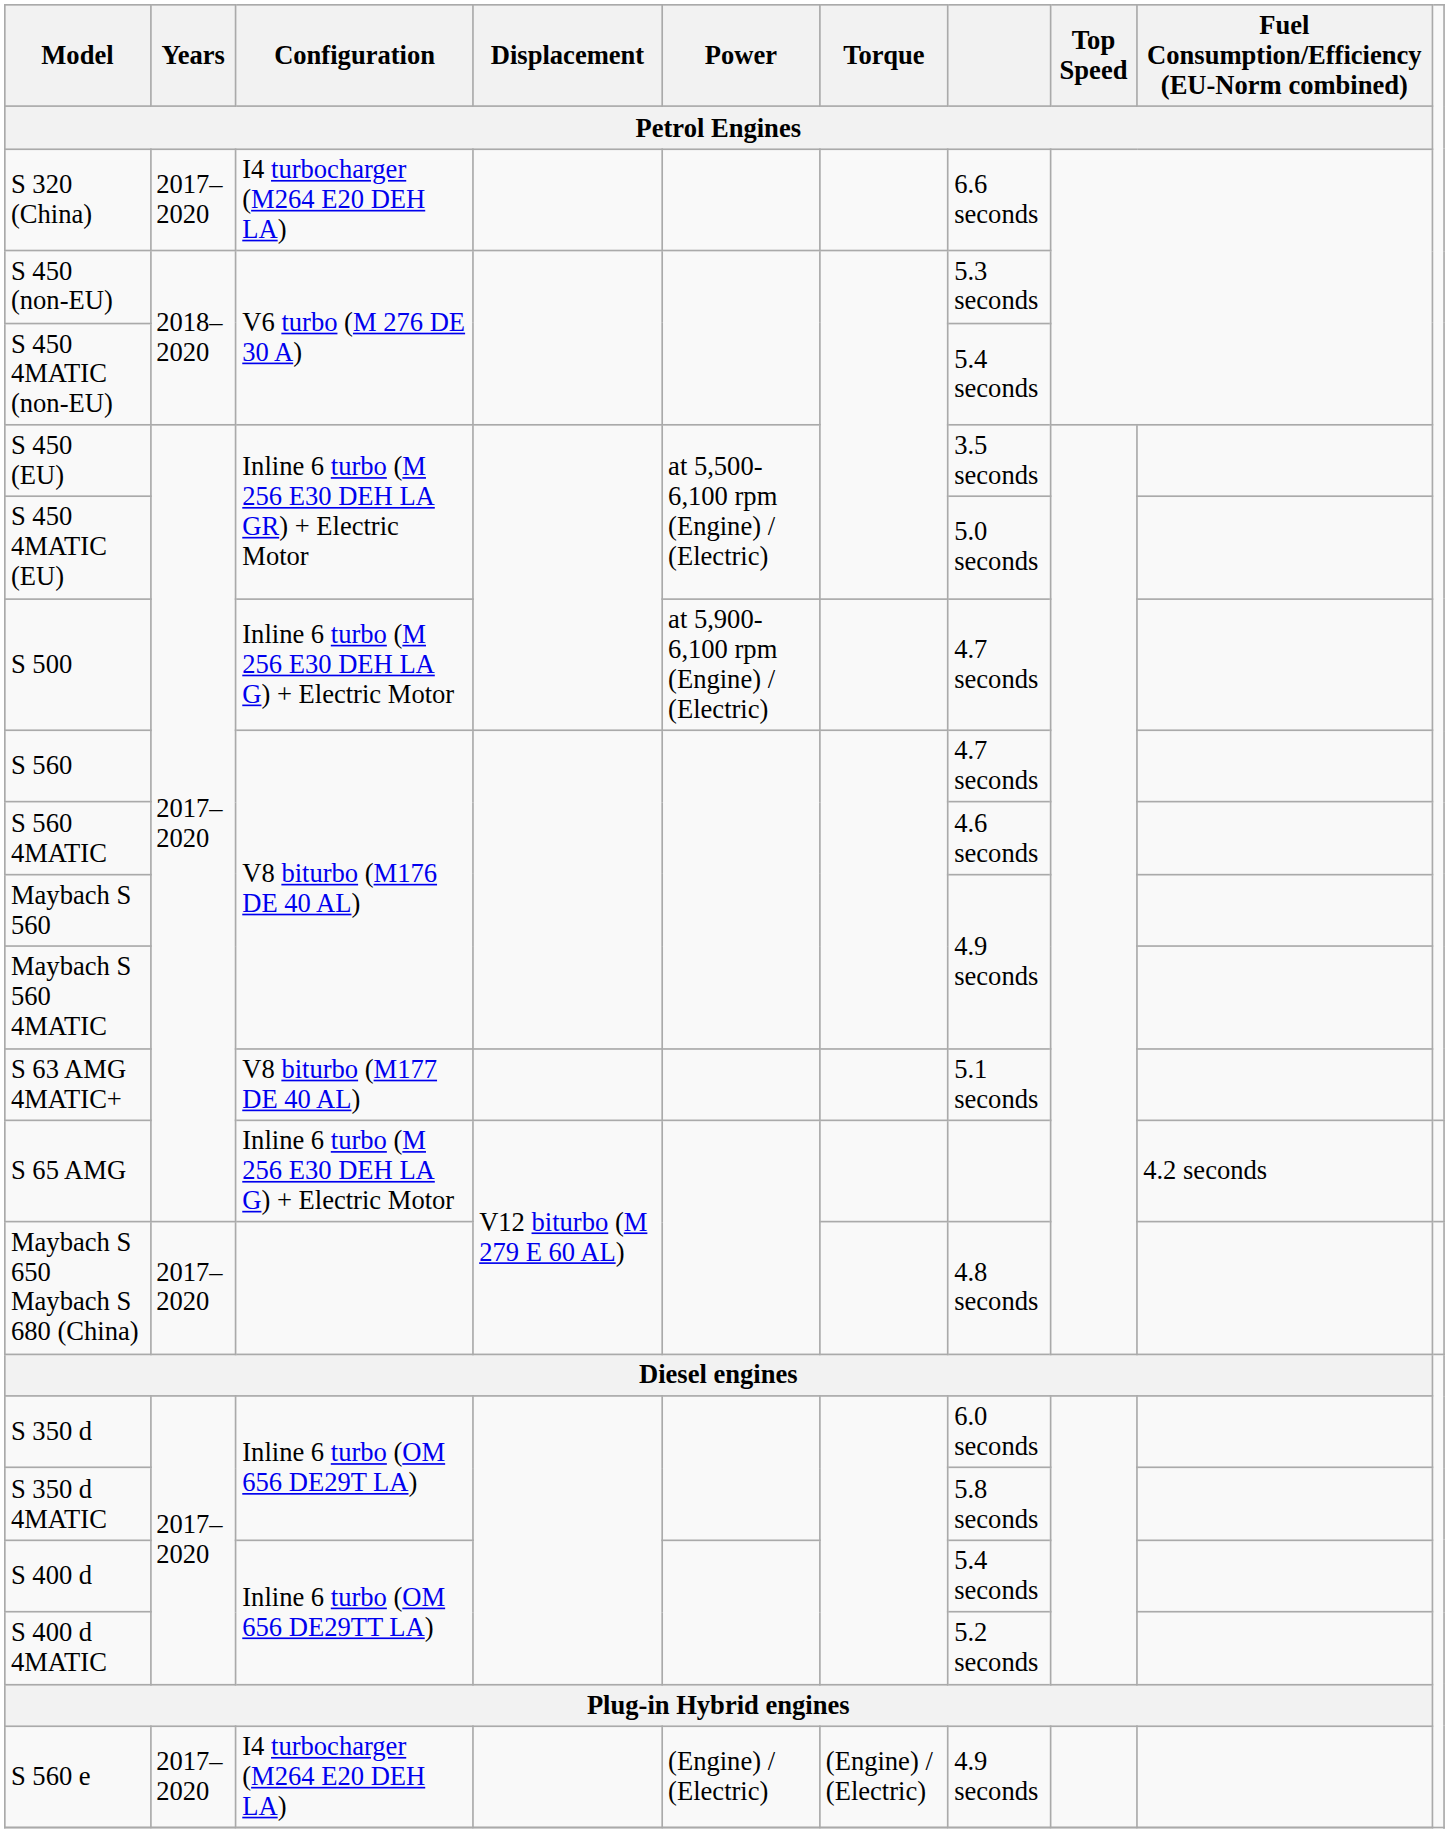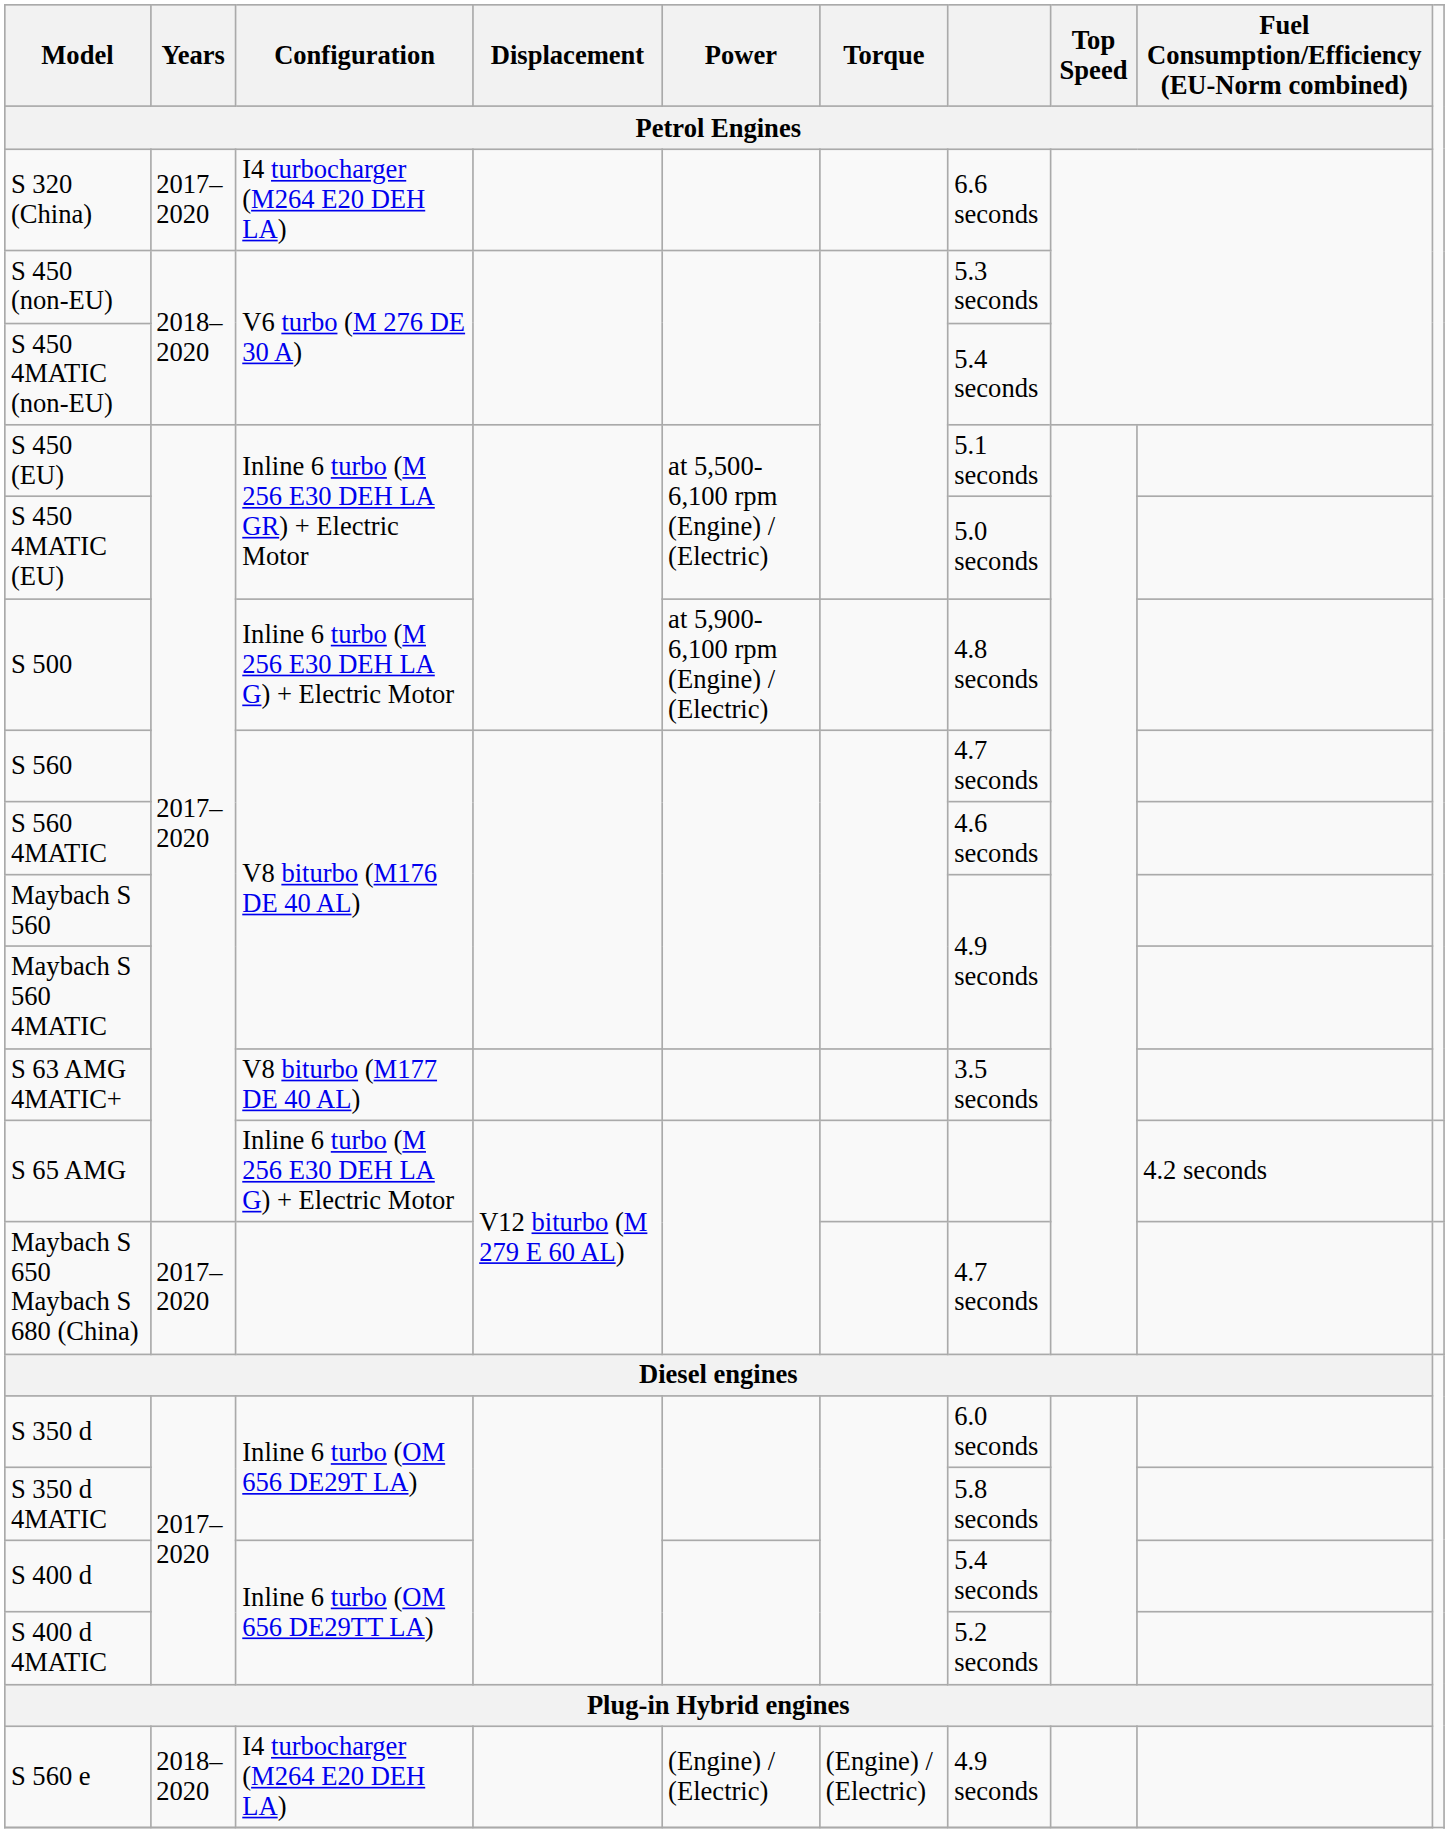S 450 (EU) | Petrol Engines: 3.5 seconds -> 5.1 seconds
S 500 | Petrol Engines: 4.7 seconds -> 4.8 seconds
S 63 AMG 4MATIC+ | Petrol Engines: 5.1 seconds -> 3.5 seconds
Maybach S 650 Maybach S 680 (China) | Petrol Engines: 4.8 seconds -> 4.7 seconds
S 560 e | Years / Petrol Engines: 2017–2020 -> 2018–2020
